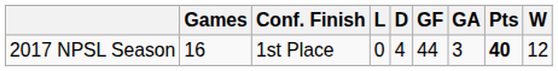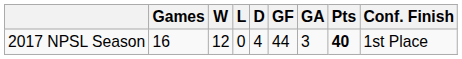columns swapped: W <-> Conf. Finish
